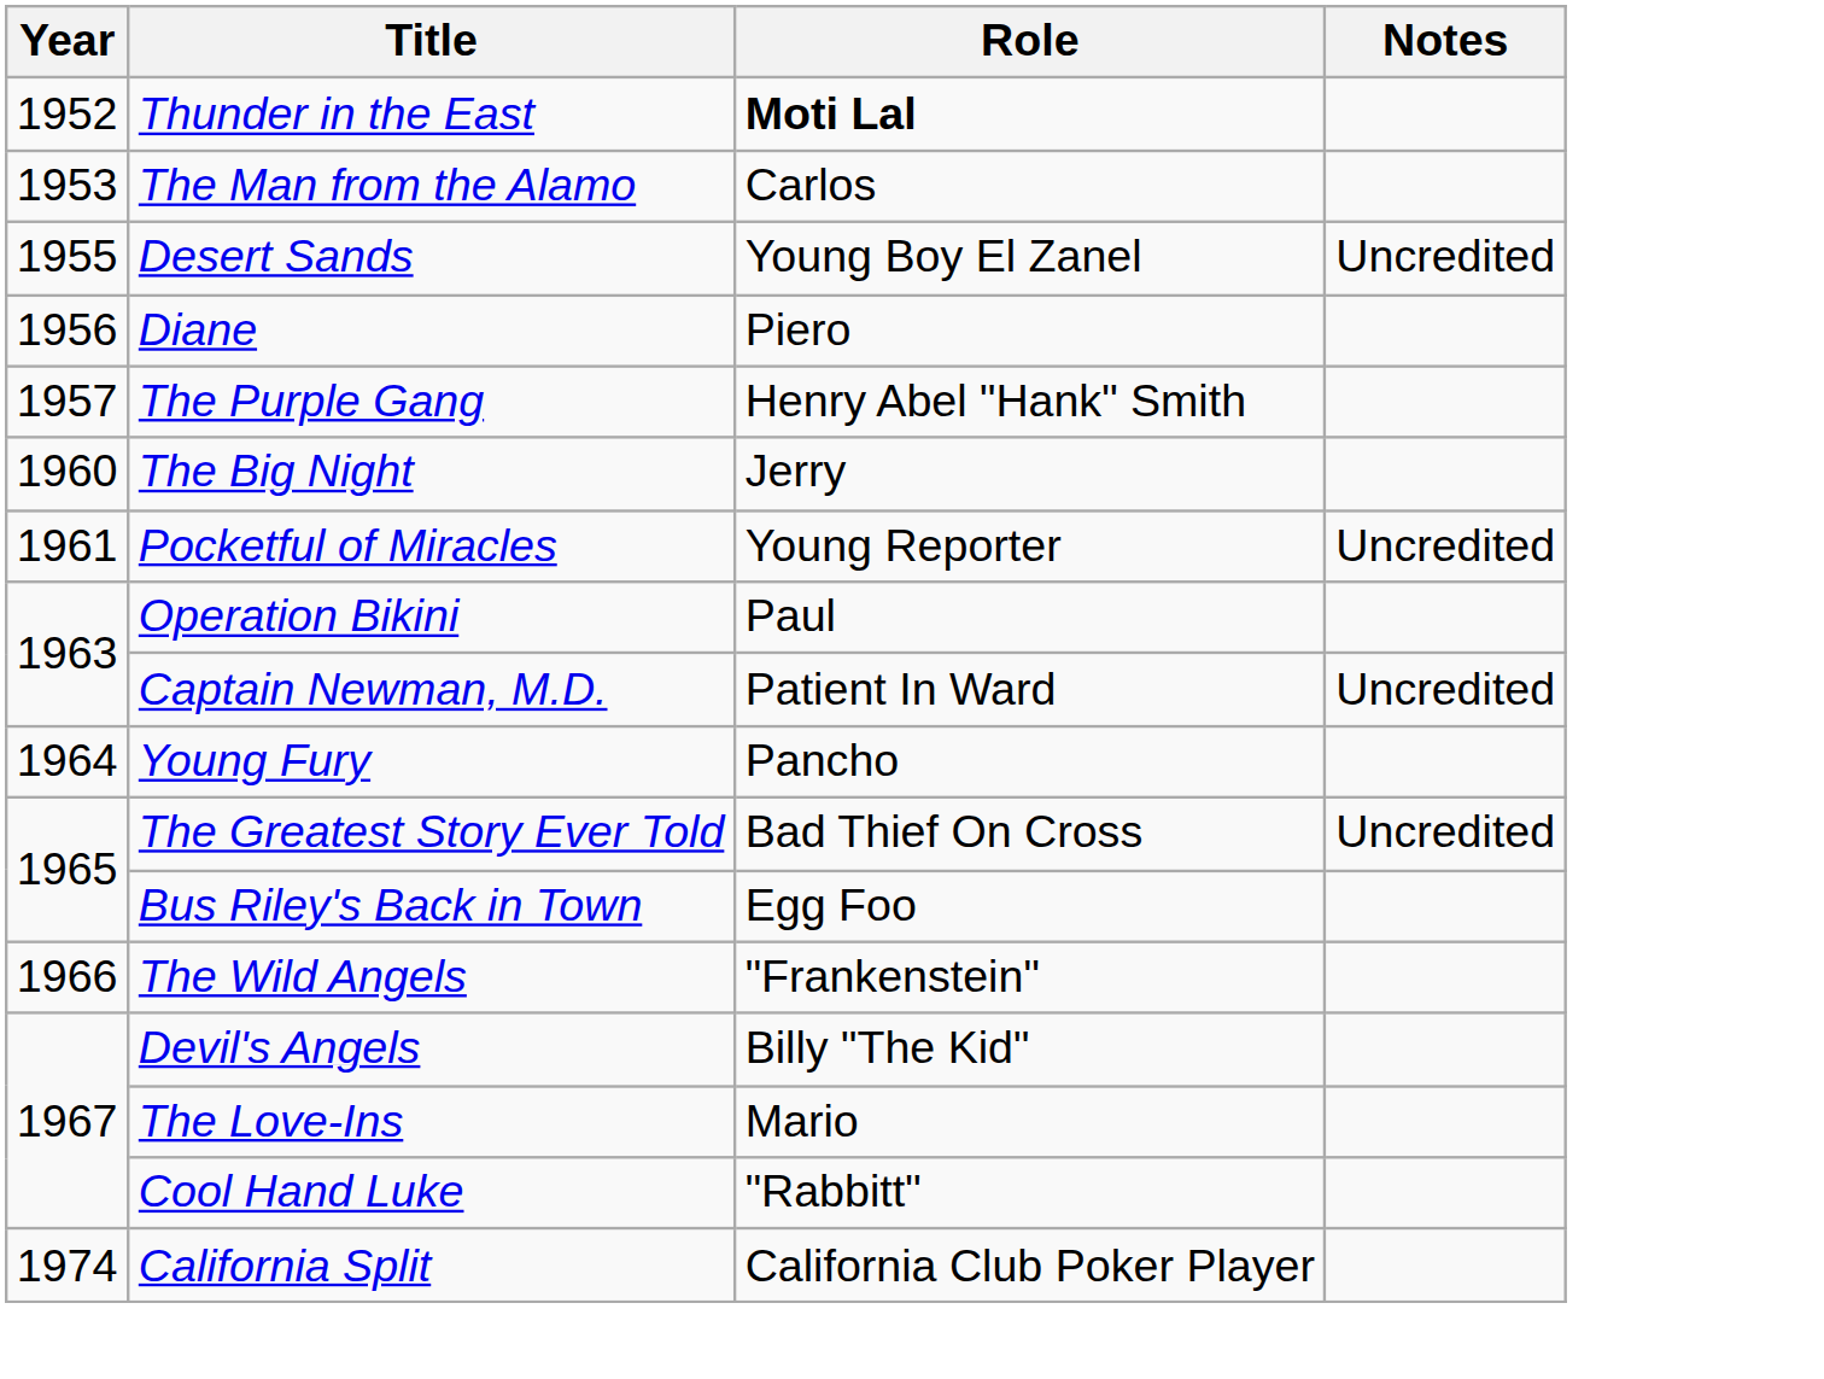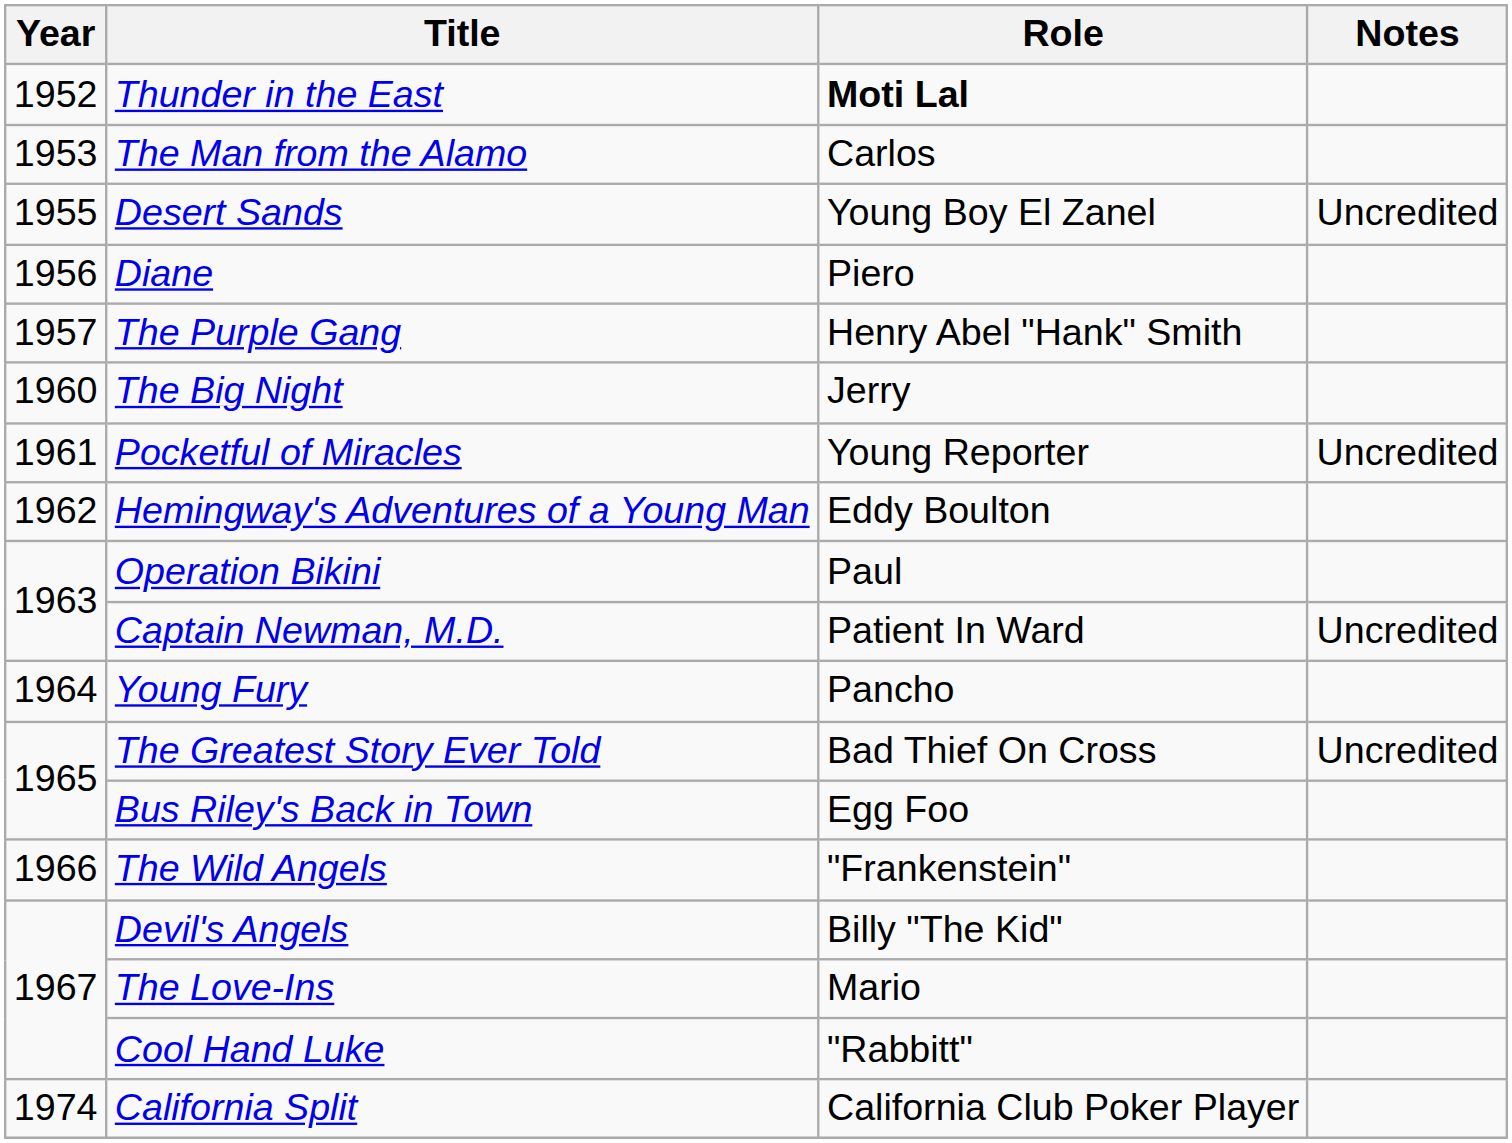+ row: 1962 | Hemingway's Adventures of a Young Man | Eddy Boulton
